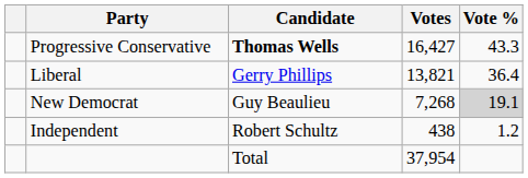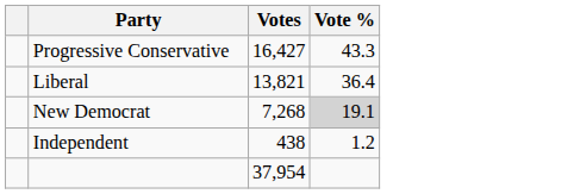- column: Candidate | Thomas Wells | Gerry Phillips | Guy Beaulieu | Robert Schultz | Total
